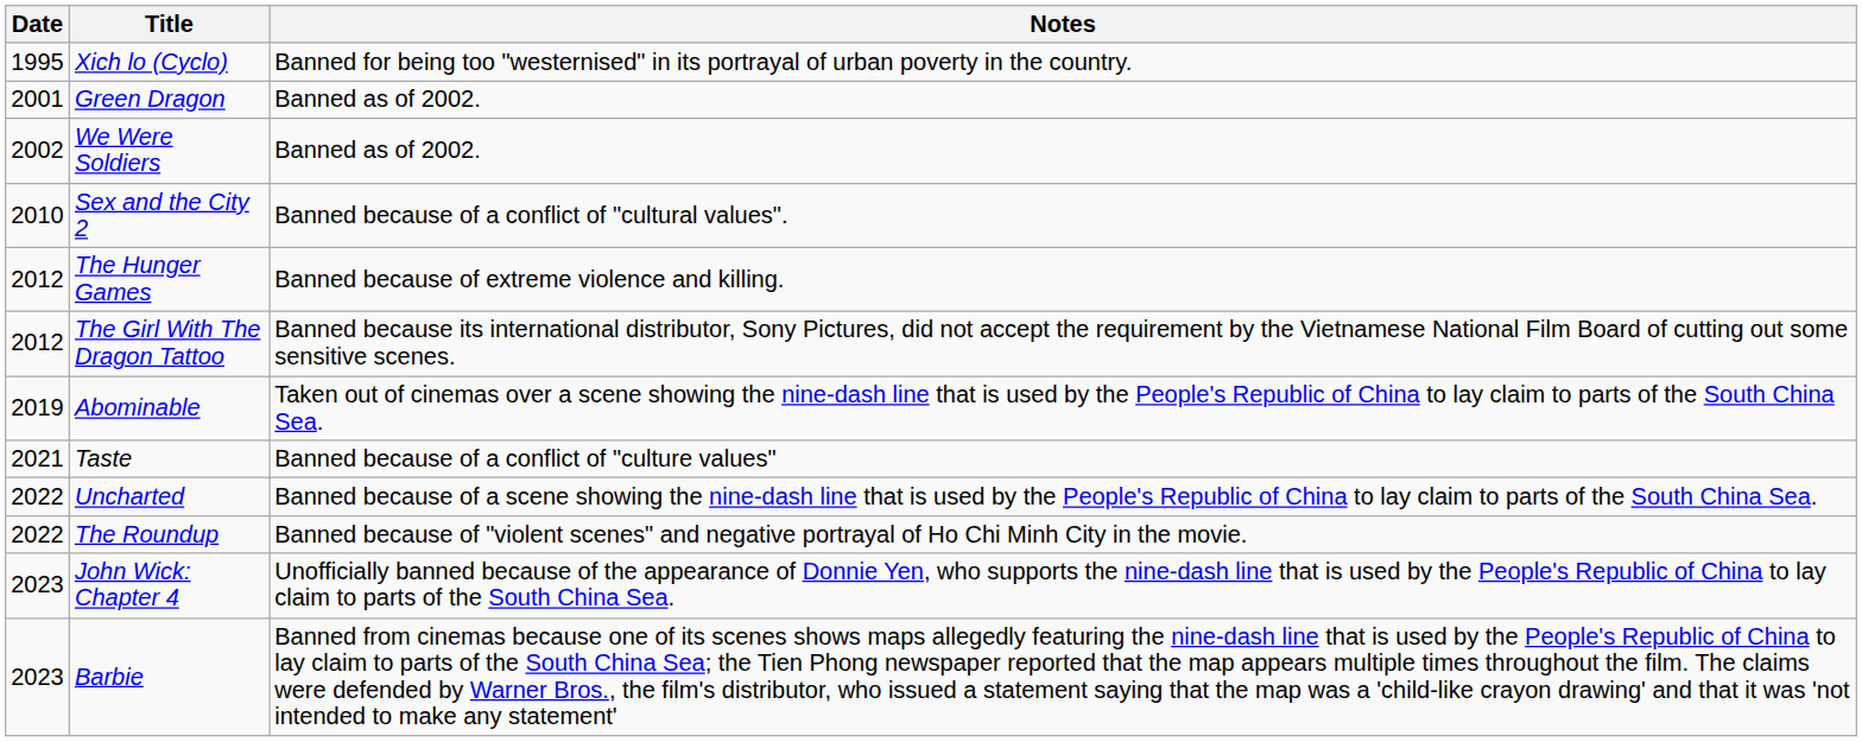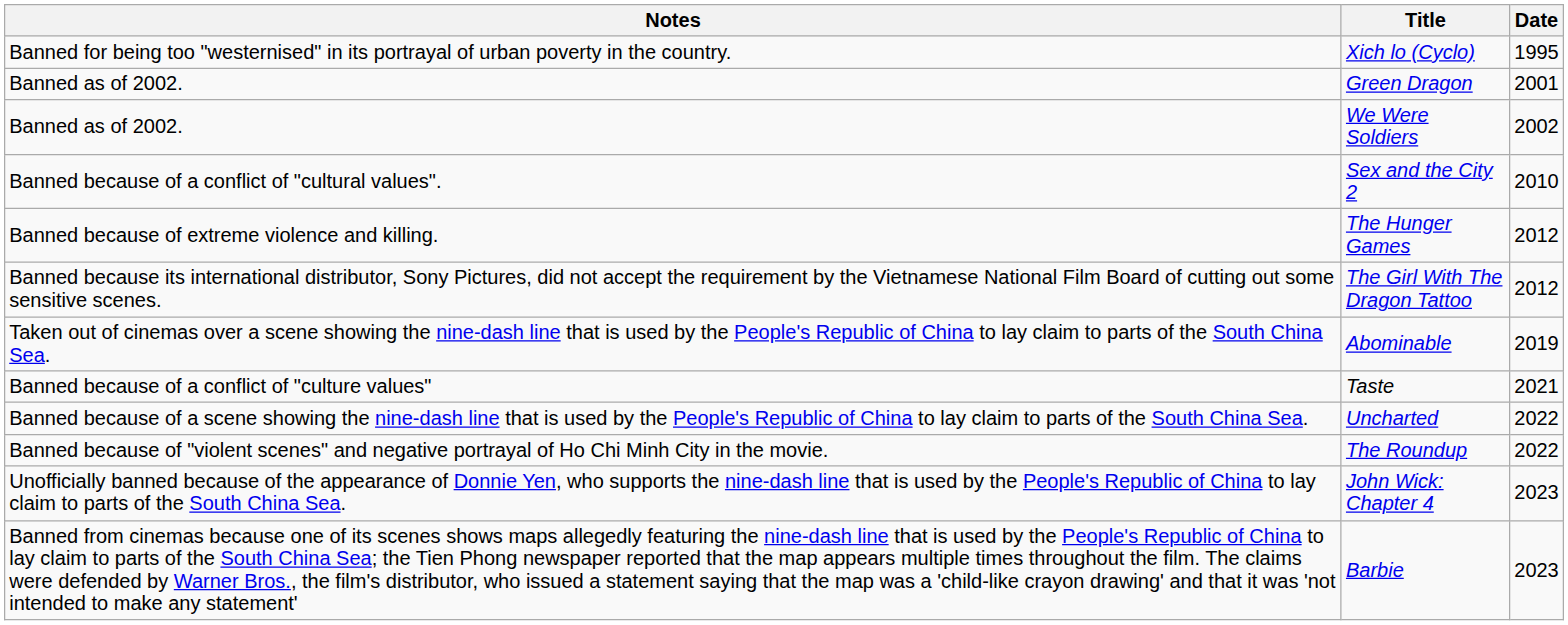columns swapped: Date <-> Notes
